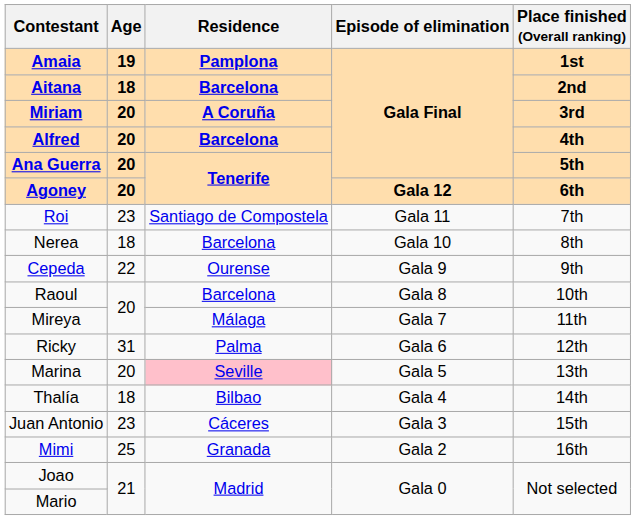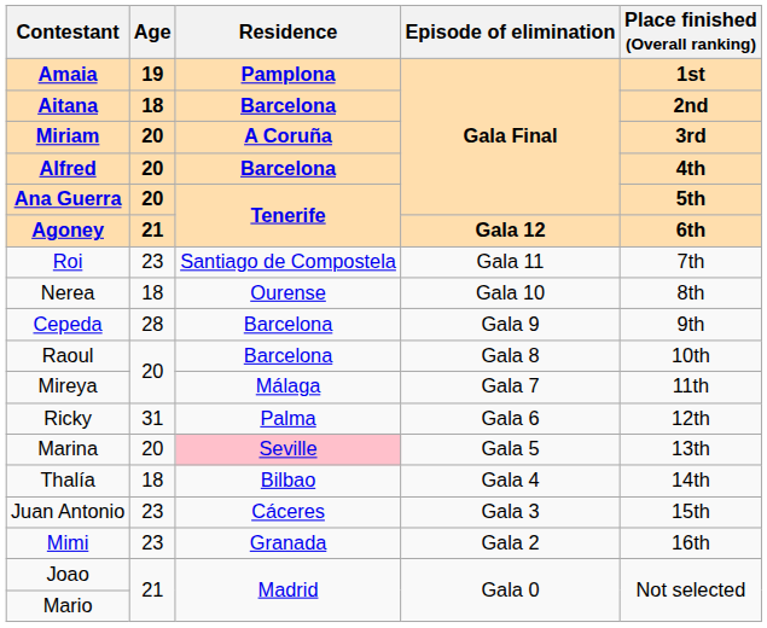Agoney | Age: 20 -> 21
Nerea | Residence: Barcelona -> Ourense
Cepeda | Age: 22 -> 28
Cepeda | Residence: Ourense -> Barcelona
Mimi | Age: 25 -> 23
